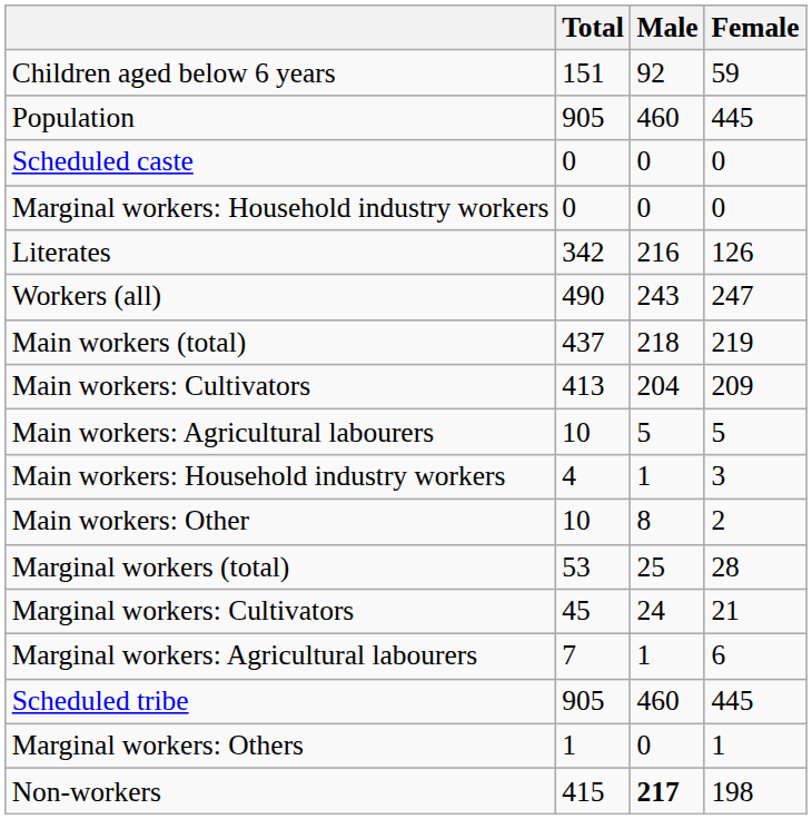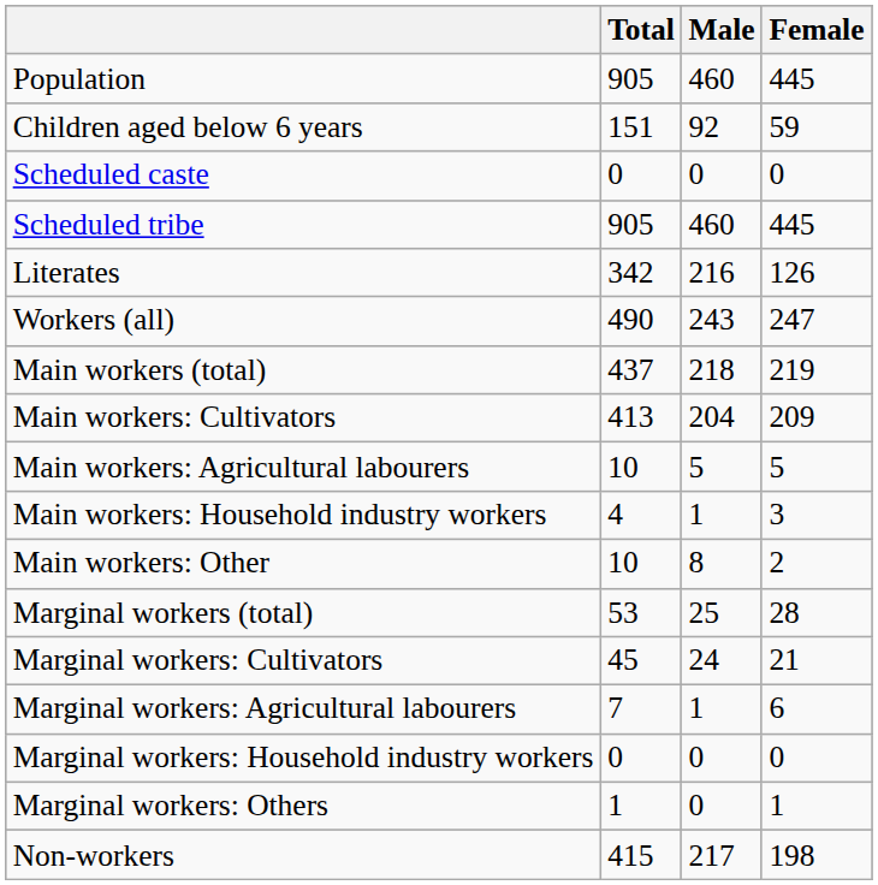rows swapped: Population <-> Children aged below 6 years
rows swapped: Scheduled tribe <-> Marginal workers: Household industry workers
Non-workers | Male: bold -> normal
